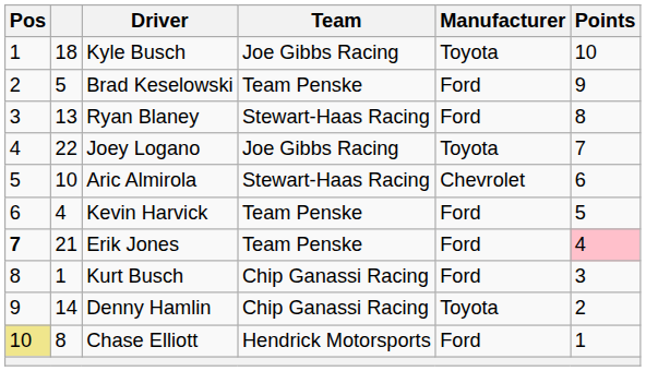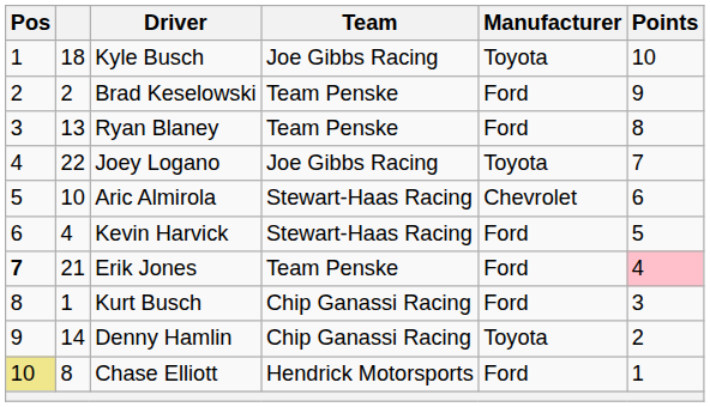Brad Keselowski | column 2: 5 -> 2
Ryan Blaney | Team: Stewart-Haas Racing -> Team Penske
Kevin Harvick | Team: Team Penske -> Stewart-Haas Racing
